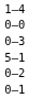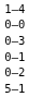rows swapped: 0–1 <-> 5–1
